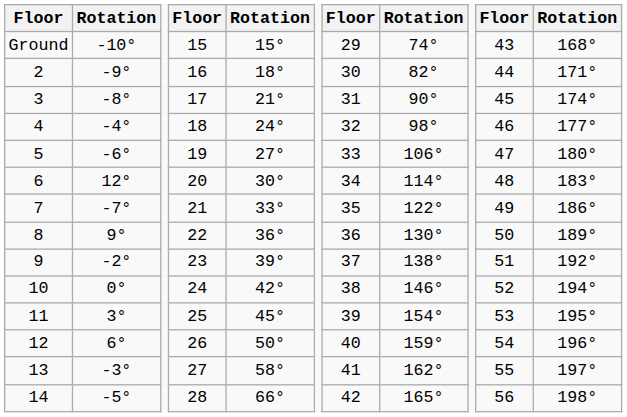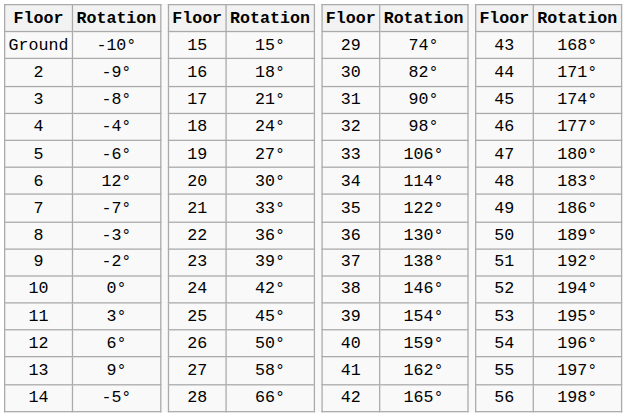8 | column 2: 9° -> -3°
13 | column 2: -3° -> 9°
